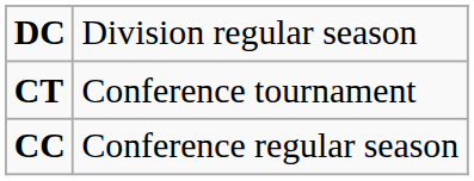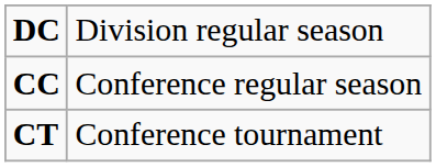rows swapped: CC <-> CT
